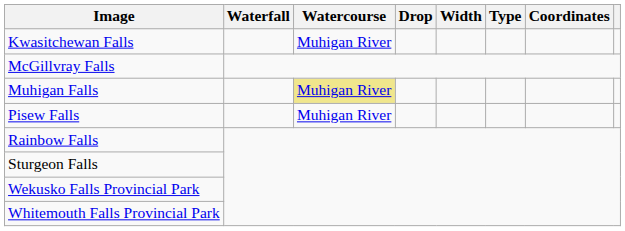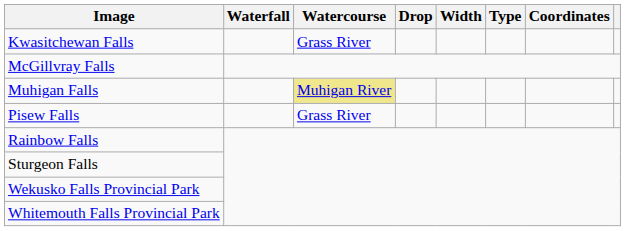Kwasitchewan Falls | Watercourse: Muhigan River -> Grass River
Pisew Falls | Watercourse: Muhigan River -> Grass River
